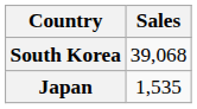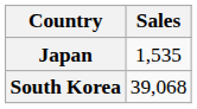rows swapped: South Korea <-> Japan
